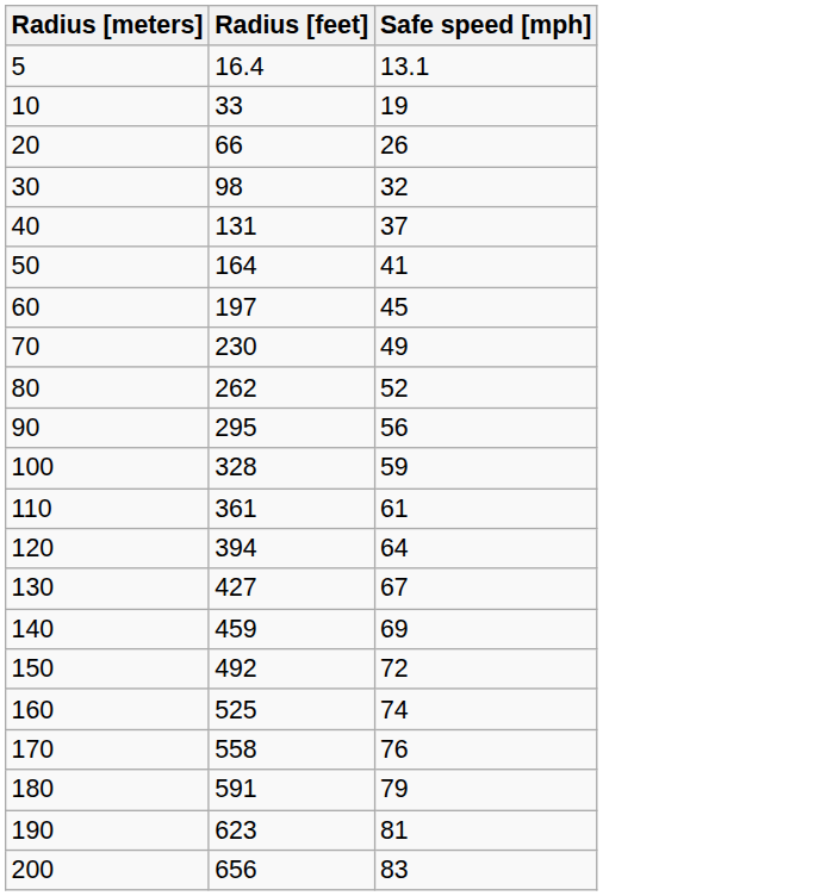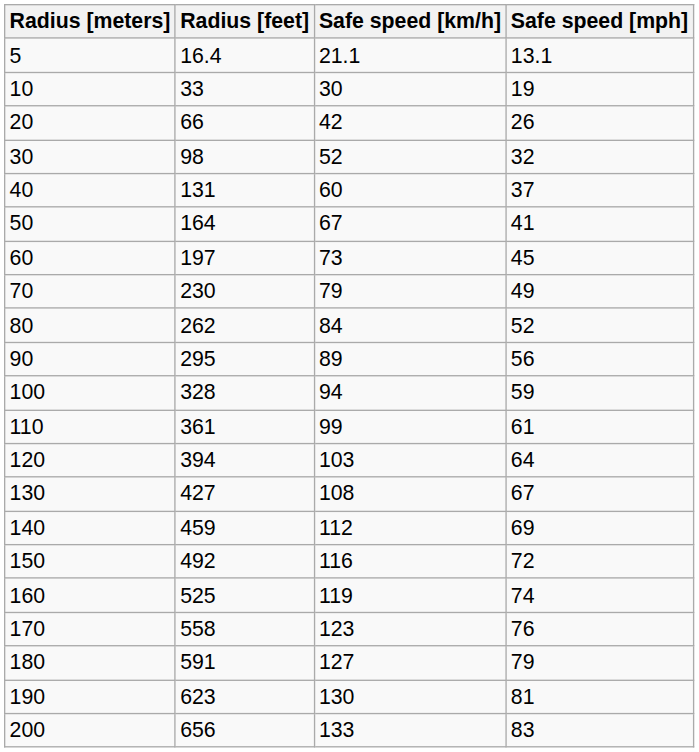+ column: Safe speed [km/h] | 21.1 | 30 | 42 | 52 | 60 | 67 | 73 | 79 | 84 | 89 | 94 | 99 | 103 | 108 | 112 | 116 | 119 | 123 | 127 | 130 | 133
